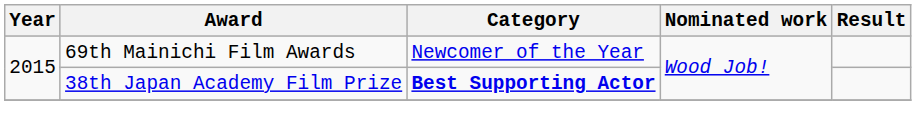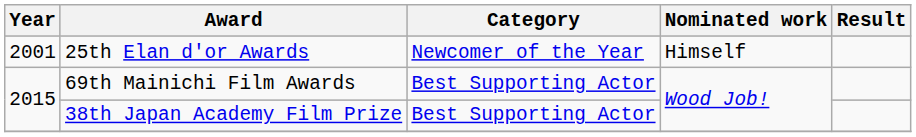+ row: 2001 | 25th Elan d'or Awards | Newcomer of the Year | Himself
69th Mainichi Film Awards | Category: Newcomer of the Year -> Best Supporting Actor
38th Japan Academy Film Prize | Category: bold -> normal
